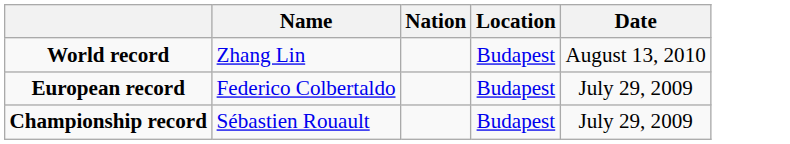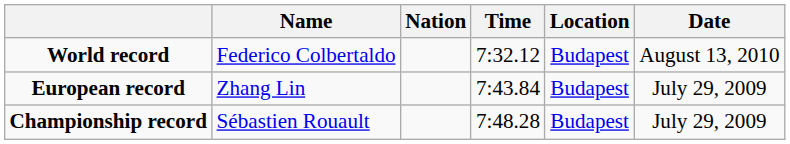+ column: Time | 7:32.12 | 7:43.84 | 7:48.28
World record | Name: Zhang Lin -> Federico Colbertaldo
European record | Name: Federico Colbertaldo -> Zhang Lin
